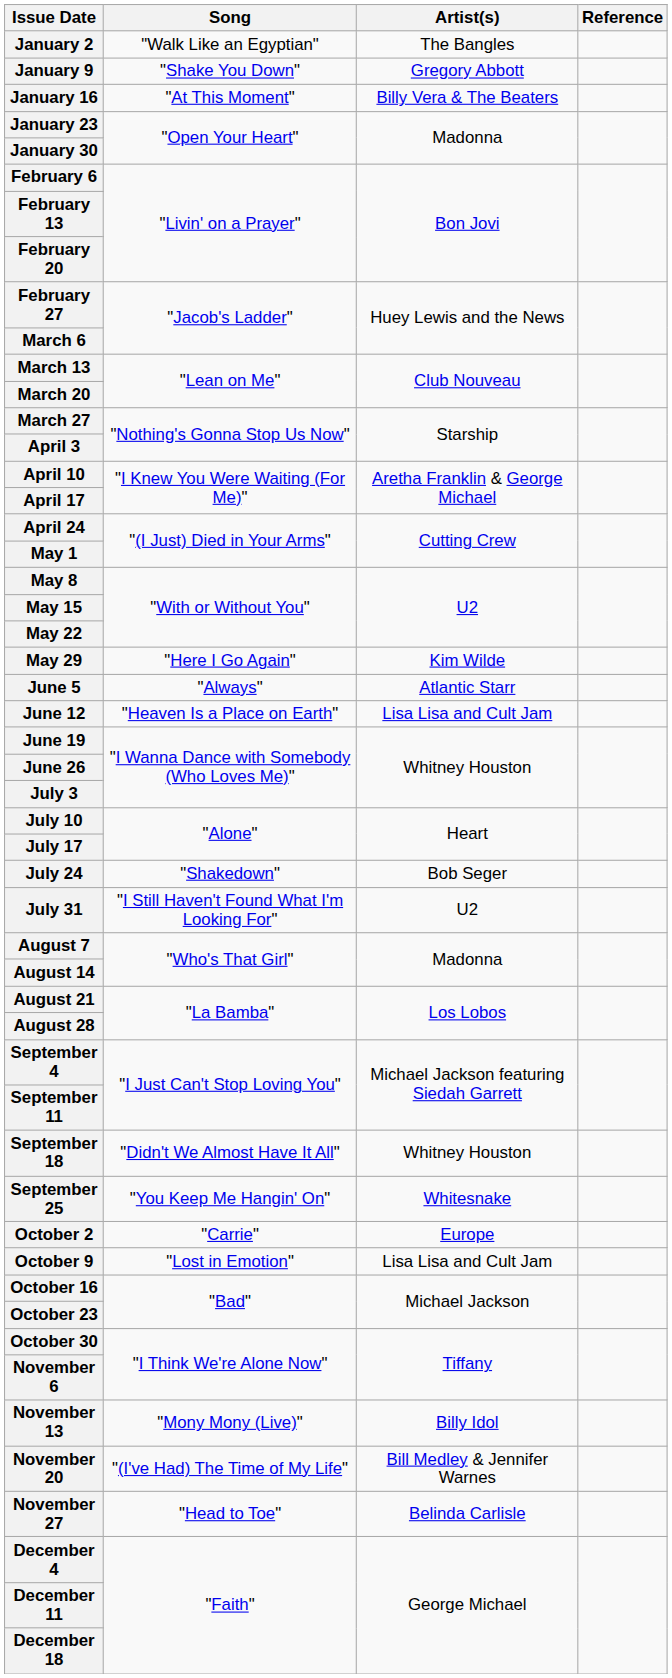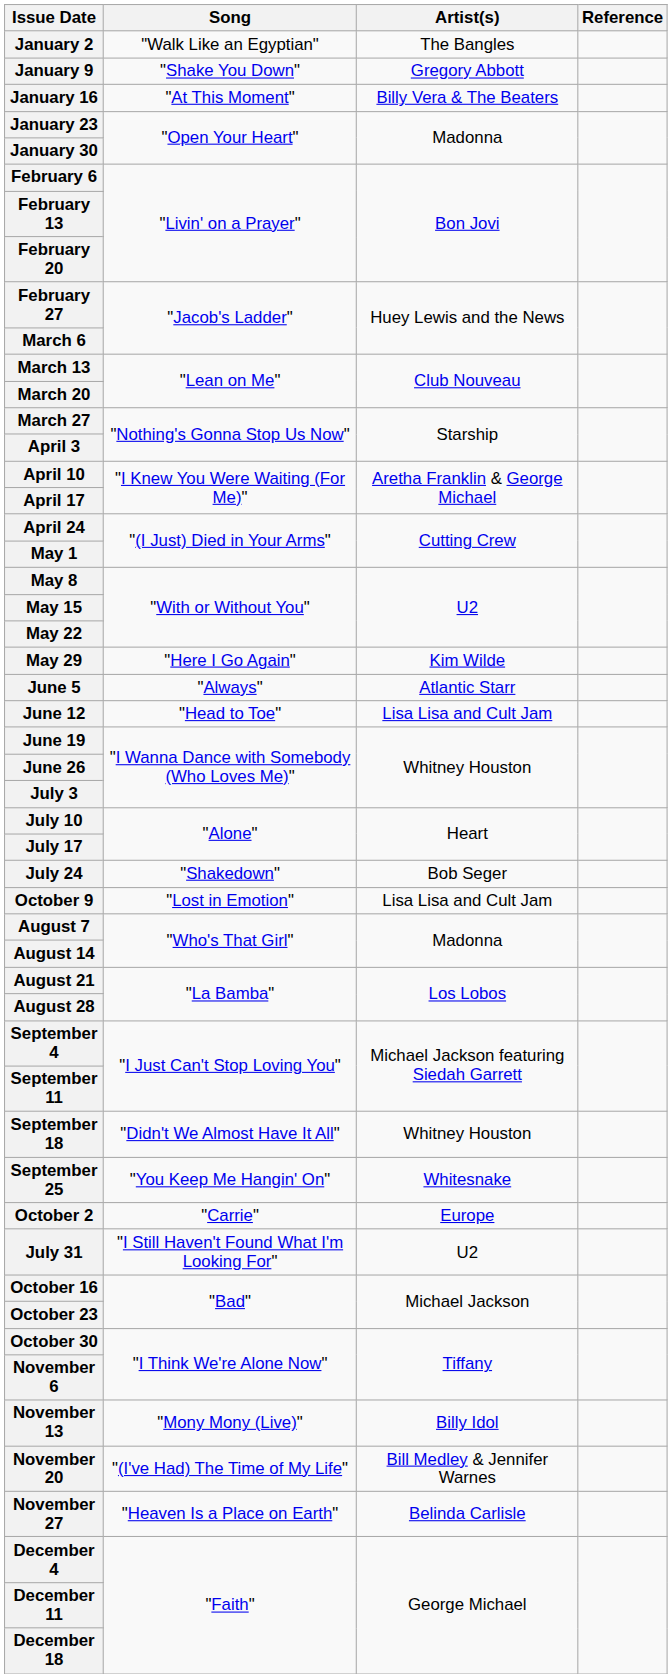June 12 | Song: "Heaven Is a Place on Earth" -> "Head to Toe"
rows swapped: July 31 <-> October 9
November 27 | Song: "Head to Toe" -> "Heaven Is a Place on Earth"
